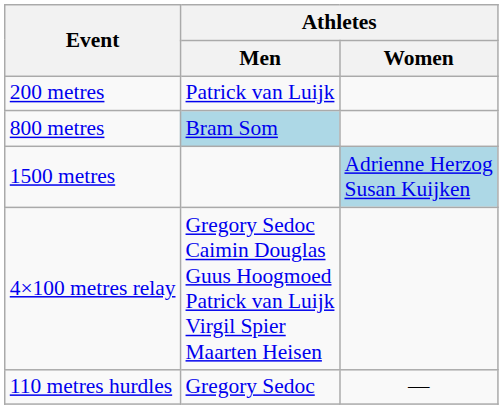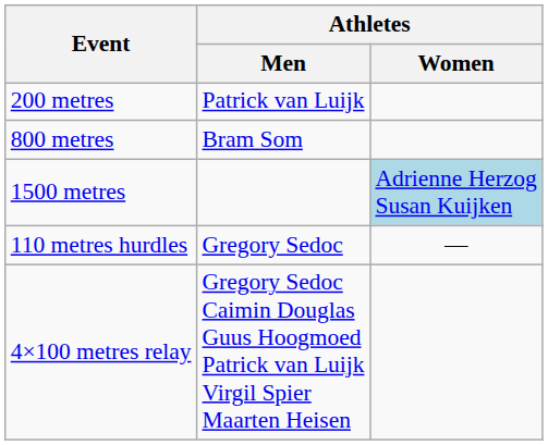800 metres | Athletes / Men: lightblue background -> no background
rows swapped: 110 metres hurdles <-> 4×100 metres relay
